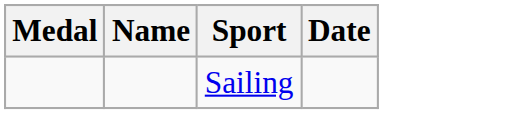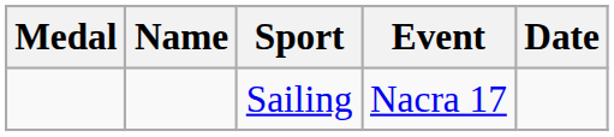+ column: Event | Nacra 17
